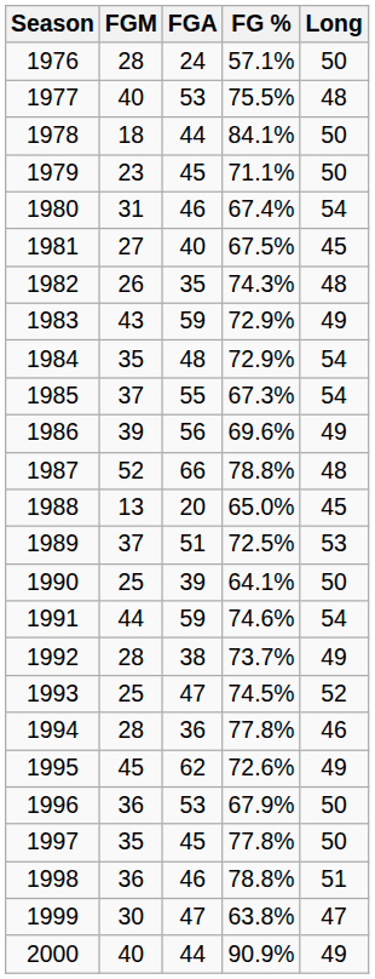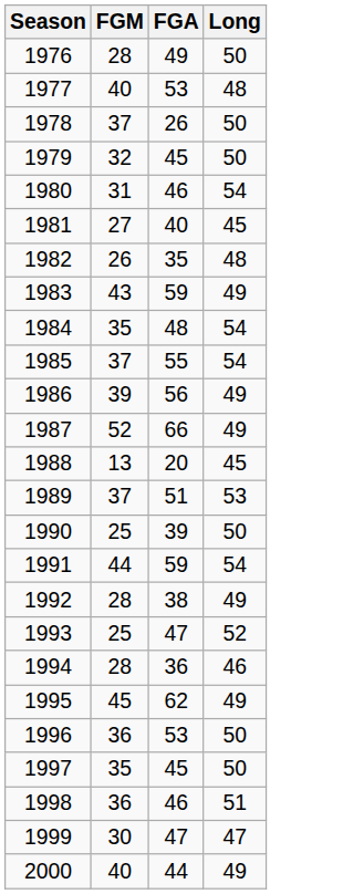- column: FG % | 57.1% | 75.5% | 84.1% | 71.1% | 67.4% | 67.5% | 74.3% | 72.9% | 72.9% | 67.3% | 69.6% | 78.8% | 65.0% | 72.5% | 64.1% | 74.6% | 73.7% | 74.5% | 77.8% | 72.6% | 67.9% | 77.8% | 78.8% | 63.8% | 90.9%
1976 | FGA: 24 -> 49
1978 | FGM: 18 -> 37
1978 | FGA: 44 -> 26
1979 | FGM: 23 -> 32
1987 | Long: 48 -> 49
